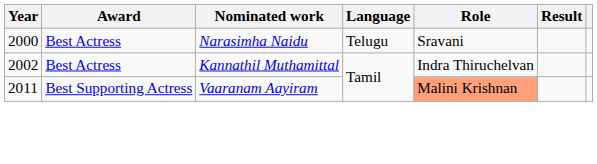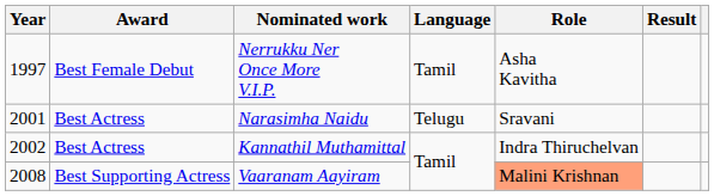+ row: 1997 | Best Female Debut | Nerrukku Ner Once More V.I.P. | Tamil | Asha Kavitha
Narasimha Naidu | Year: 2000 -> 2001
Vaaranam Aayiram | Year: 2011 -> 2008
